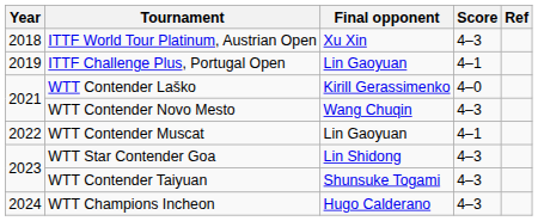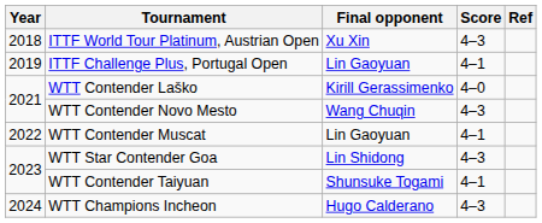WTT Contender Taiyuan | Score: 4–3 -> 4–1
